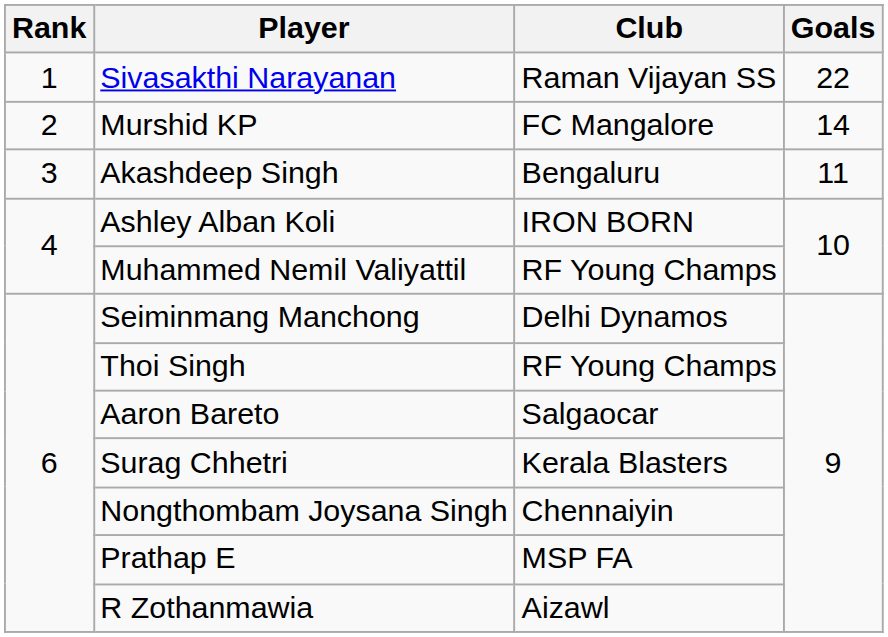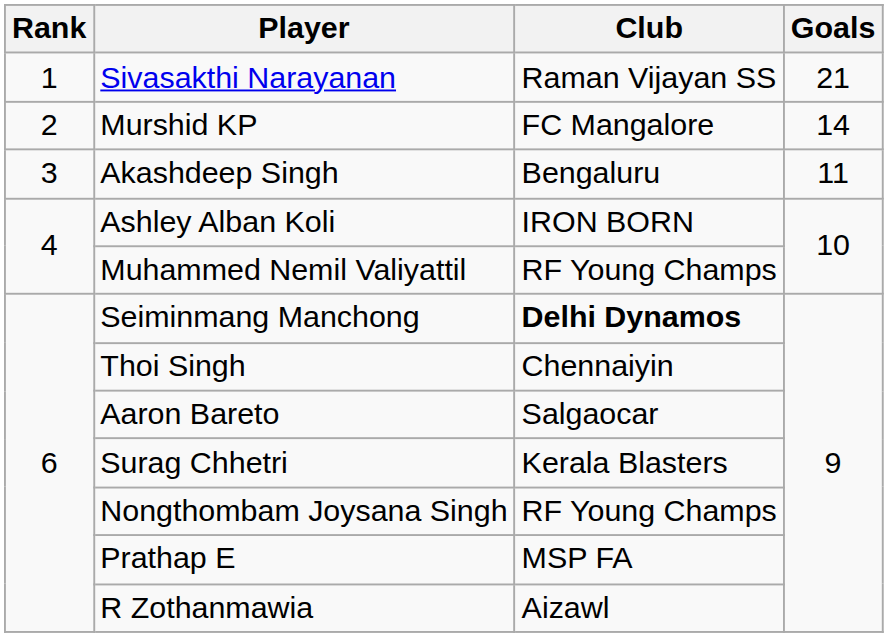Sivasakthi Narayanan | Goals: 22 -> 21
Seiminmang Manchong | Club: normal -> bold
Thoi Singh | Club: RF Young Champs -> Chennaiyin
Nongthombam Joysana Singh | Club: Chennaiyin -> RF Young Champs
